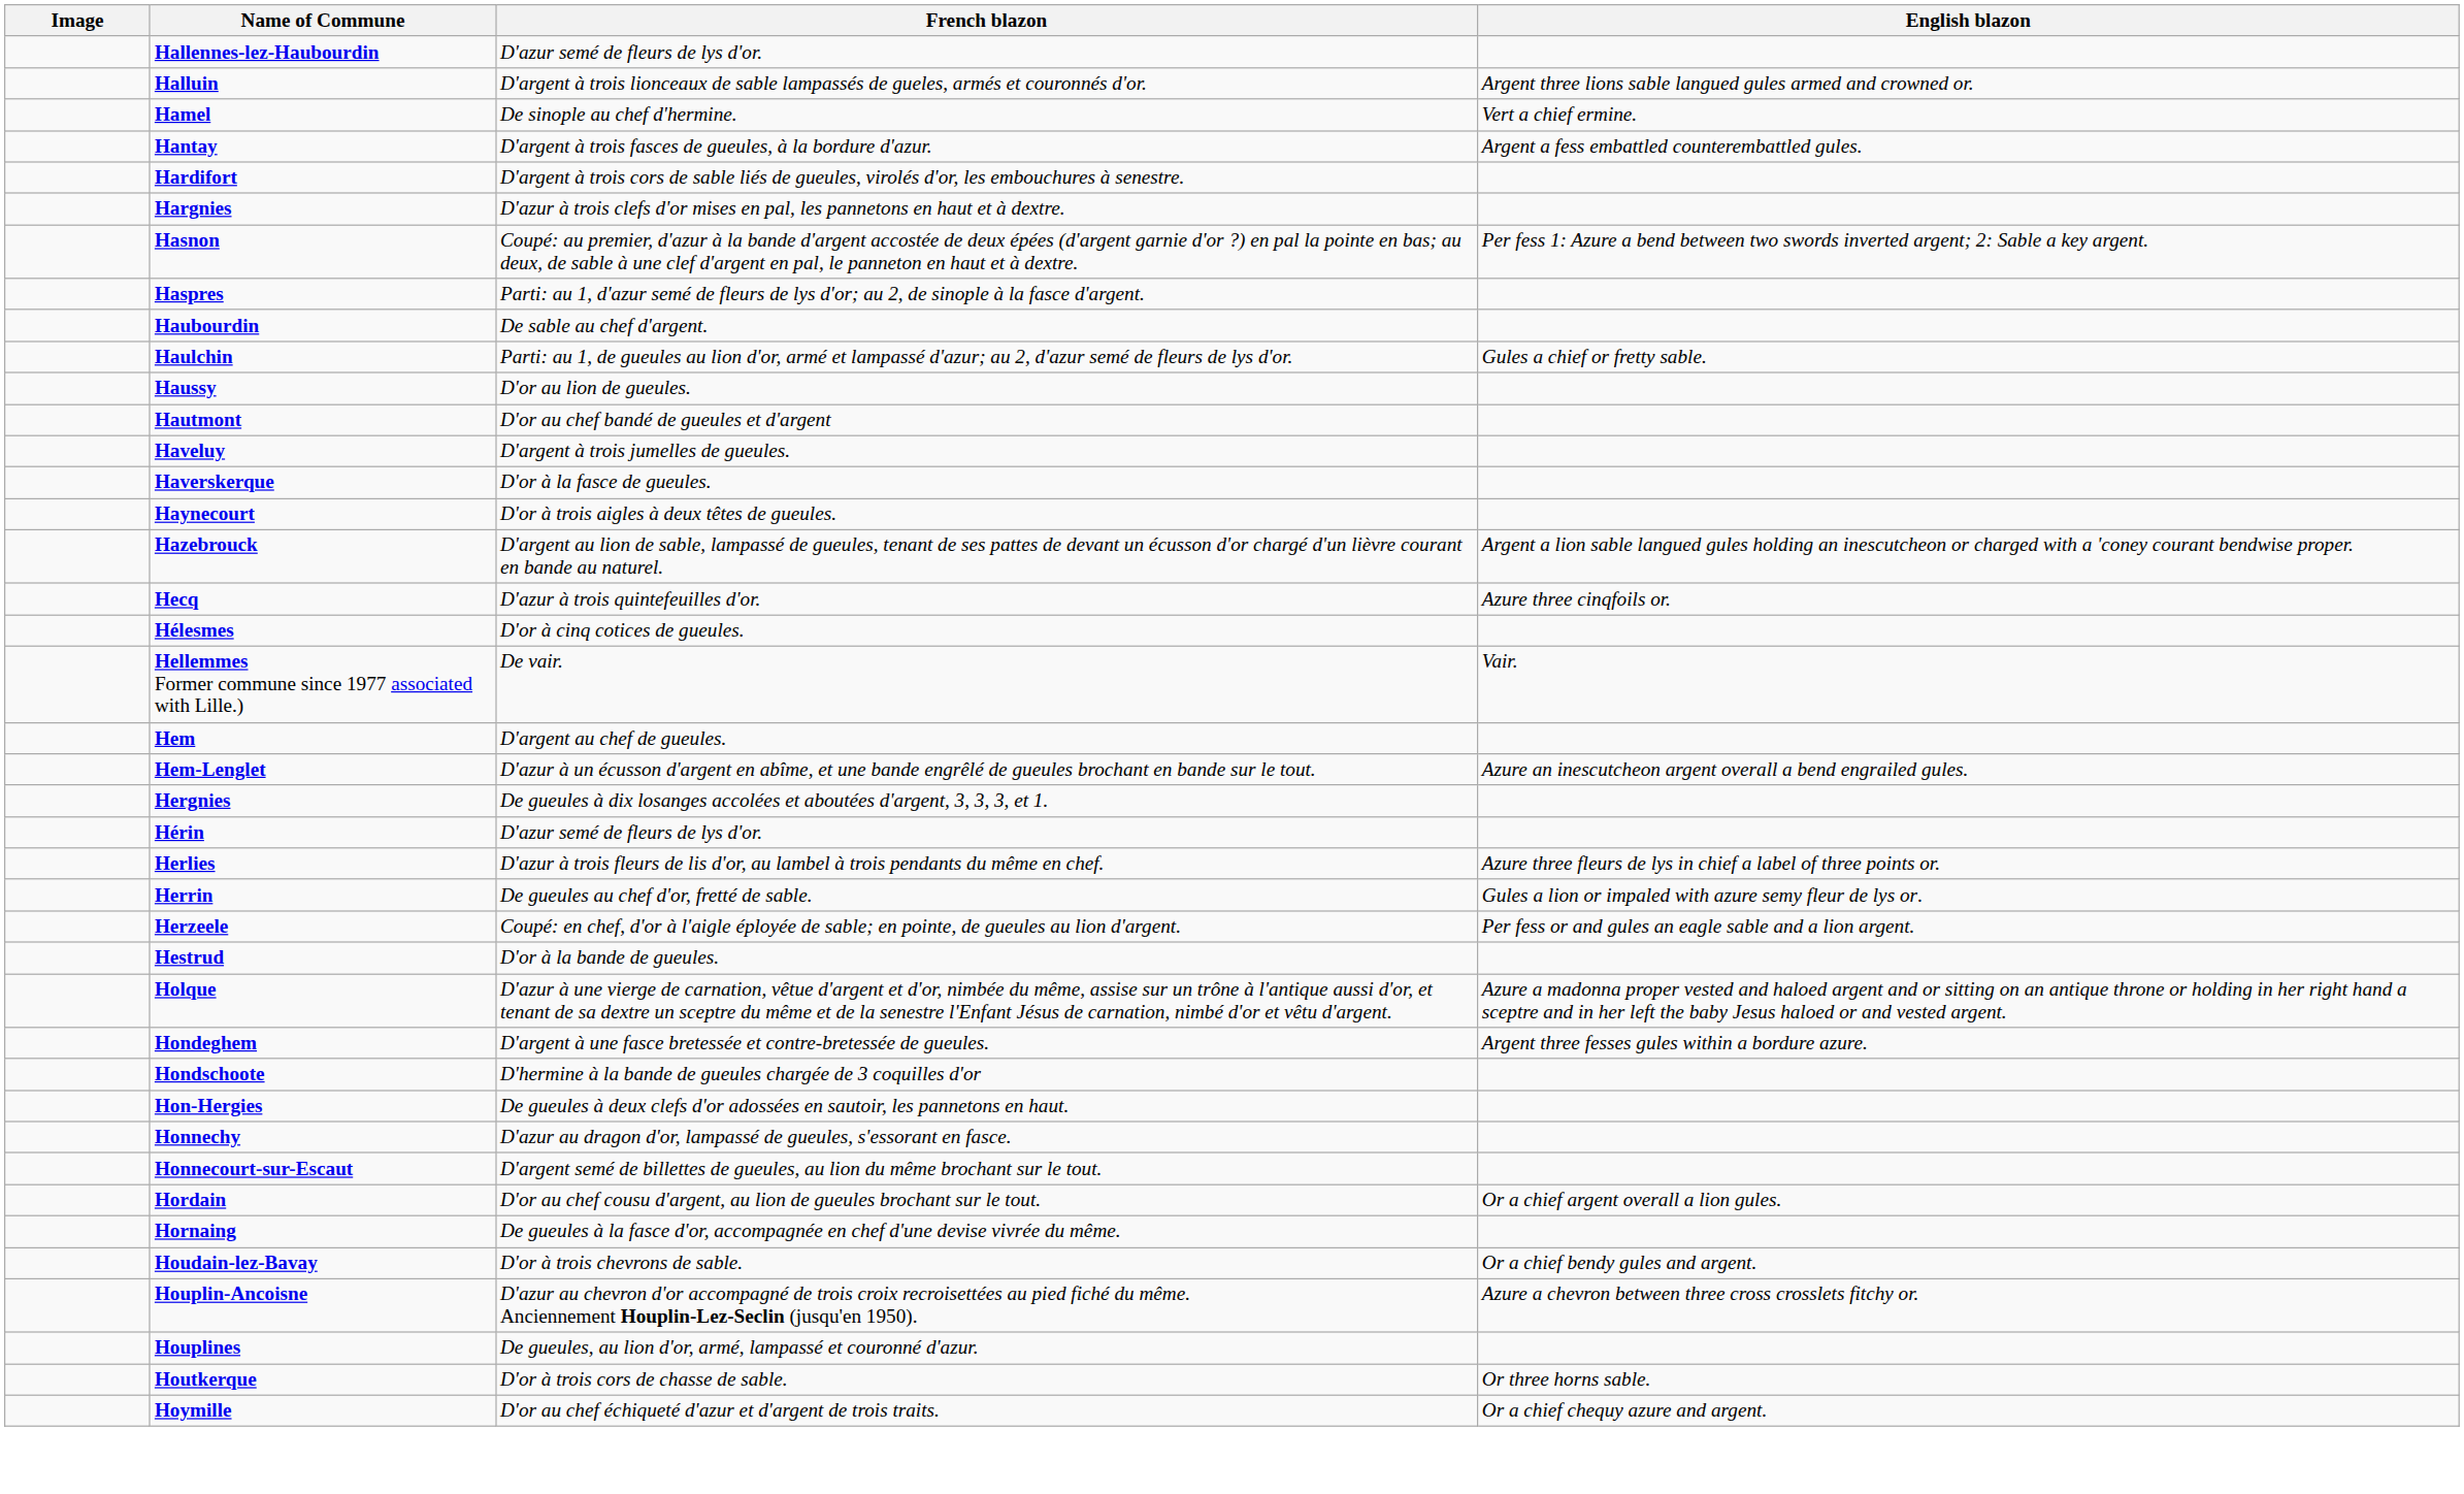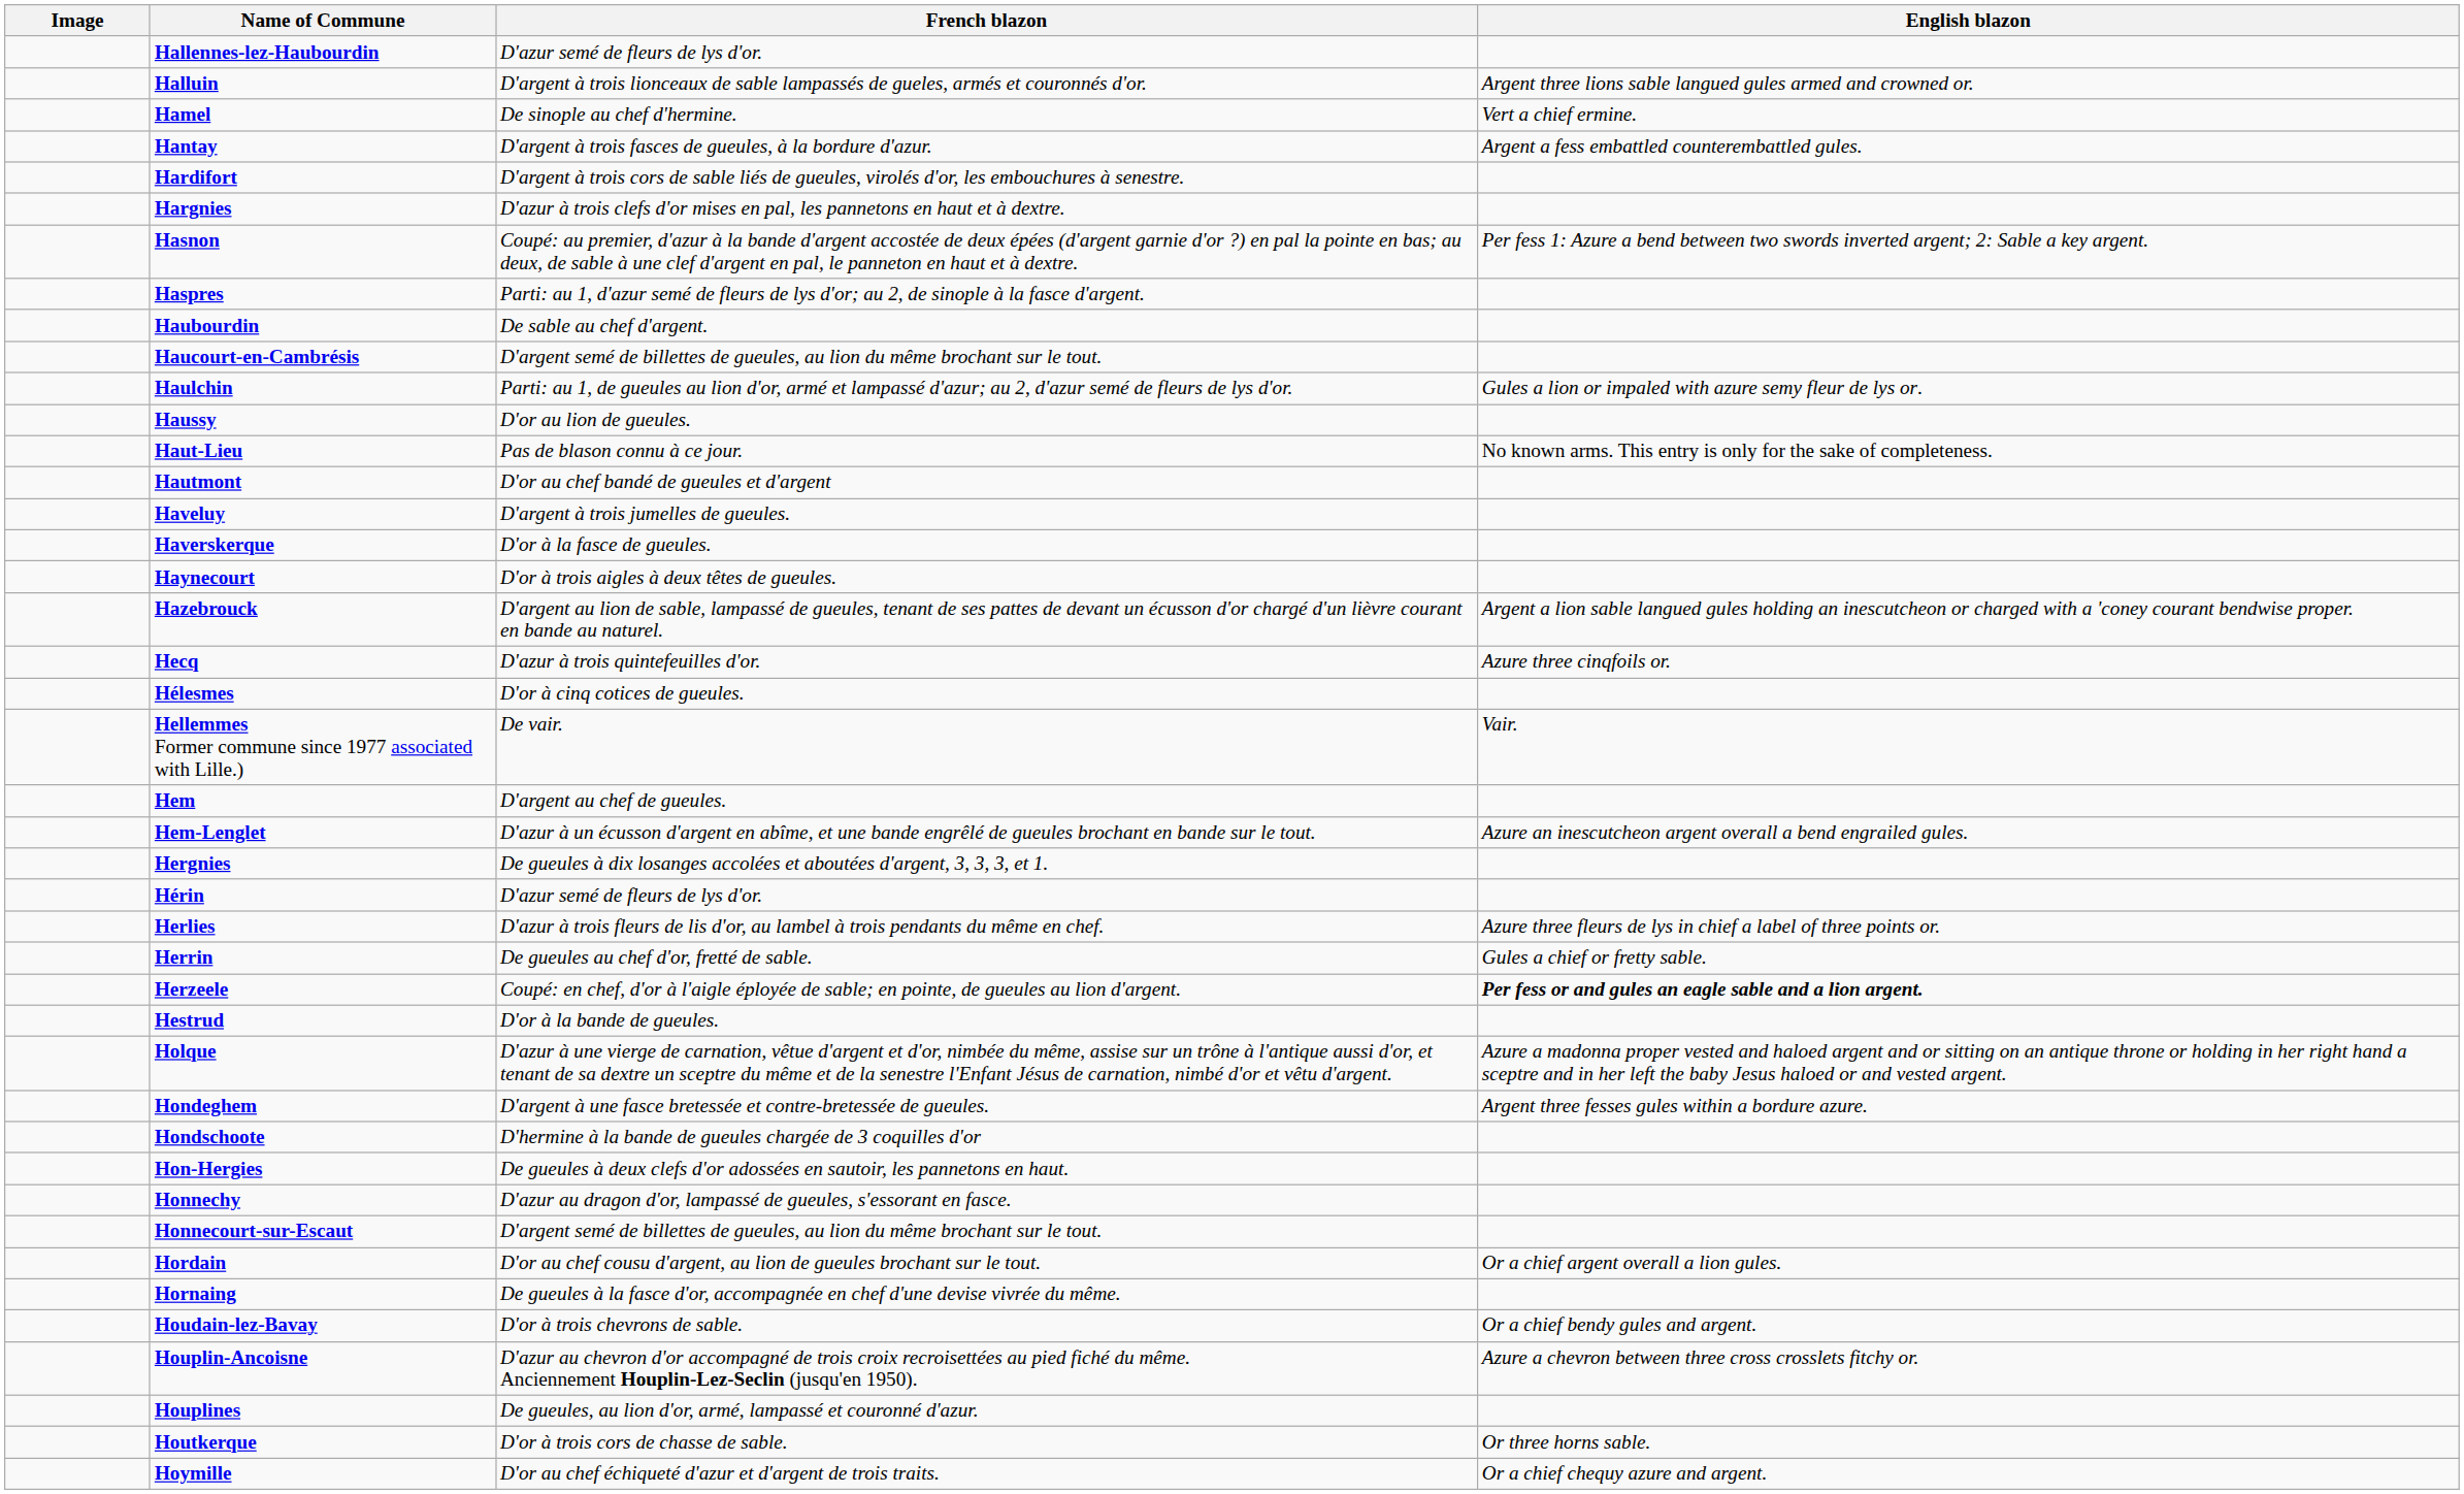+ row: Haucourt-en-Cambrésis | D'argent semé de billettes de gueules, au lion du même brochant sur le tout.
Haulchin | English blazon: Gules a chief or fretty sable. -> Gules a lion or impaled with azure semy fleur de lys or.
+ row: Haut-Lieu | Pas de blason connu à ce jour. | No known arms. This entry is only for the sake of completeness.
Herrin | English blazon: Gules a lion or impaled with azure semy fleur de lys or. -> Gules a chief or fretty sable.
Herzeele | English blazon: normal -> bold
